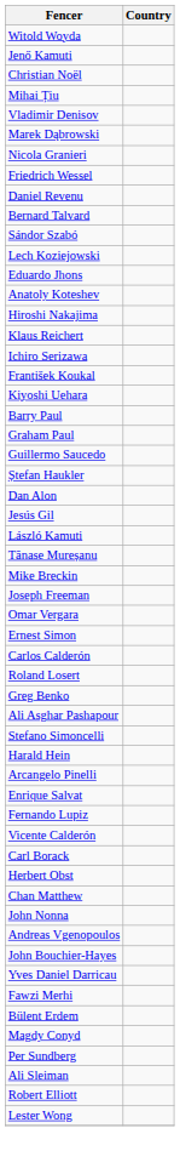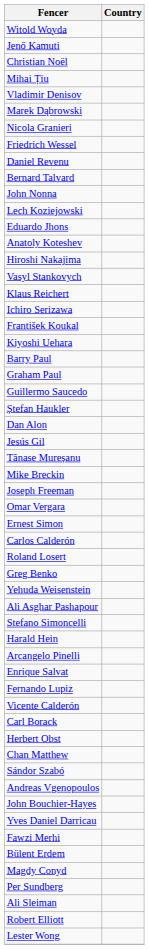rows swapped: Sándor Szabó <-> John Nonna
+ row: Vasyl Stankovych
- row: László Kamuti
+ row: Yehuda Weisenstein
